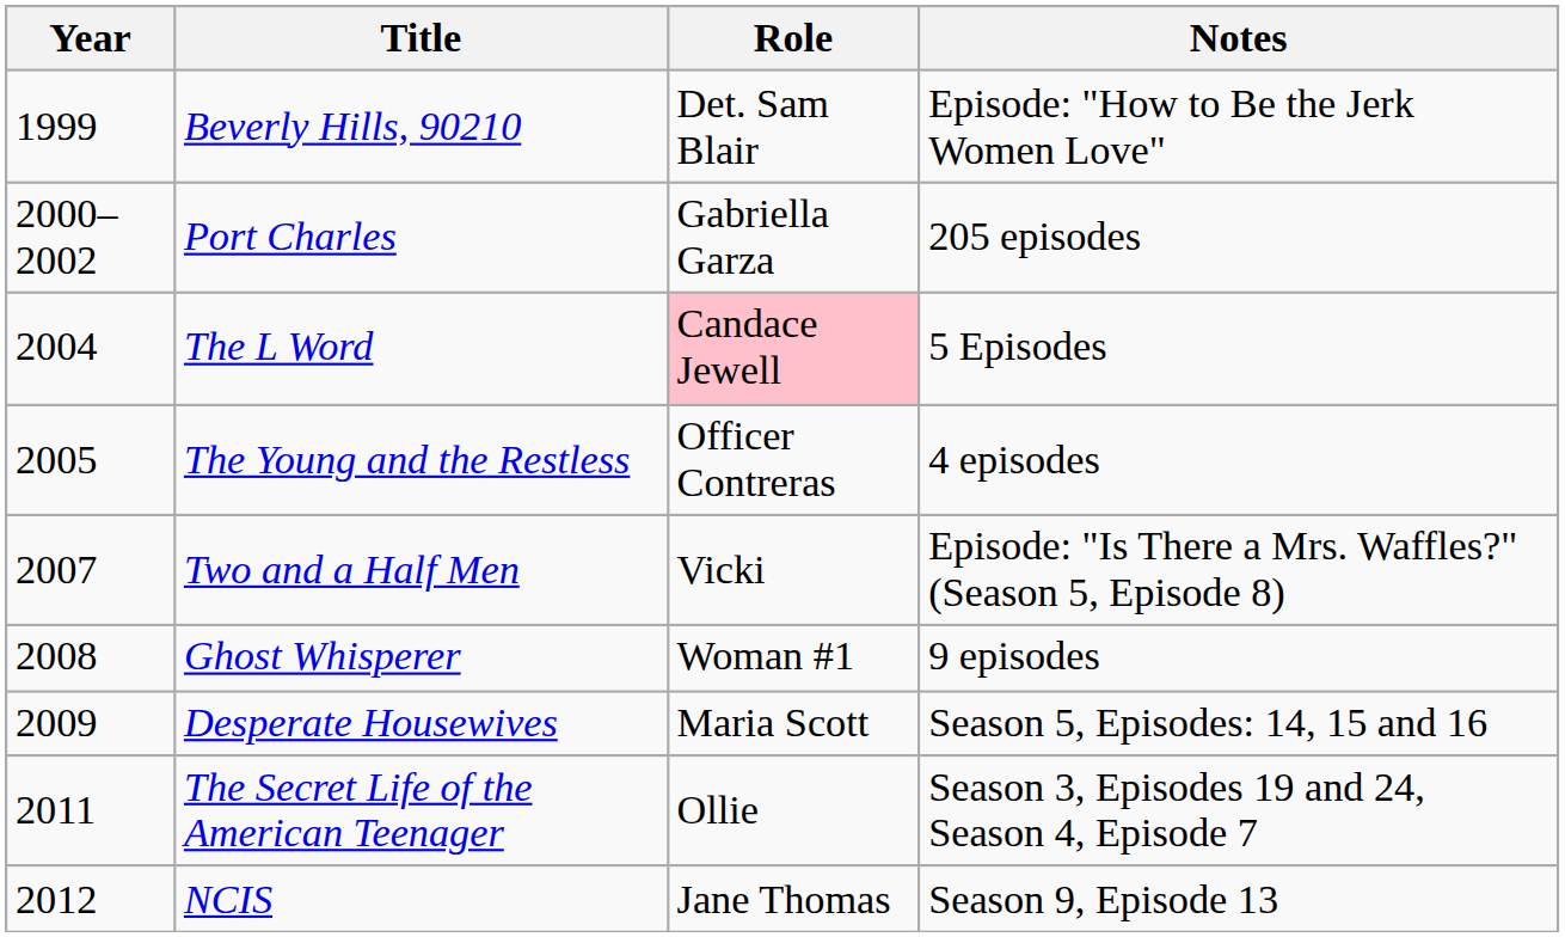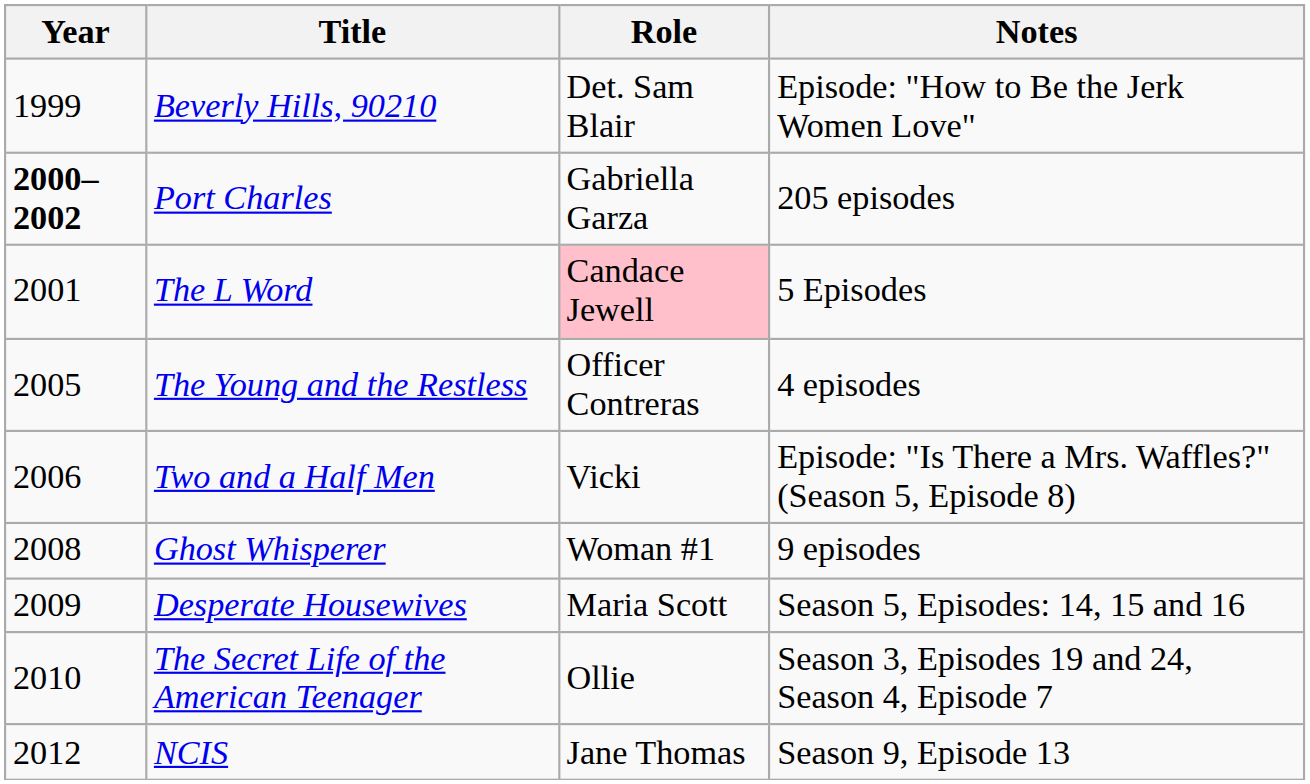Port Charles | Year: normal -> bold
The L Word | Year: 2004 -> 2001
Two and a Half Men | Year: 2007 -> 2006
The Secret Life of the American Teenager | Year: 2011 -> 2010
